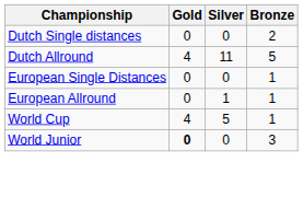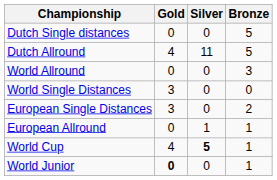Dutch Single distances | Bronze: 2 -> 5
+ row: World Allround | 0 | 0 | 3
+ row: World Single Distances | 3 | 0 | 0
European Single Distances | Gold: 0 -> 3
European Single Distances | Bronze: 1 -> 2
World Cup | Silver: normal -> bold
World Junior | Bronze: 3 -> 1
